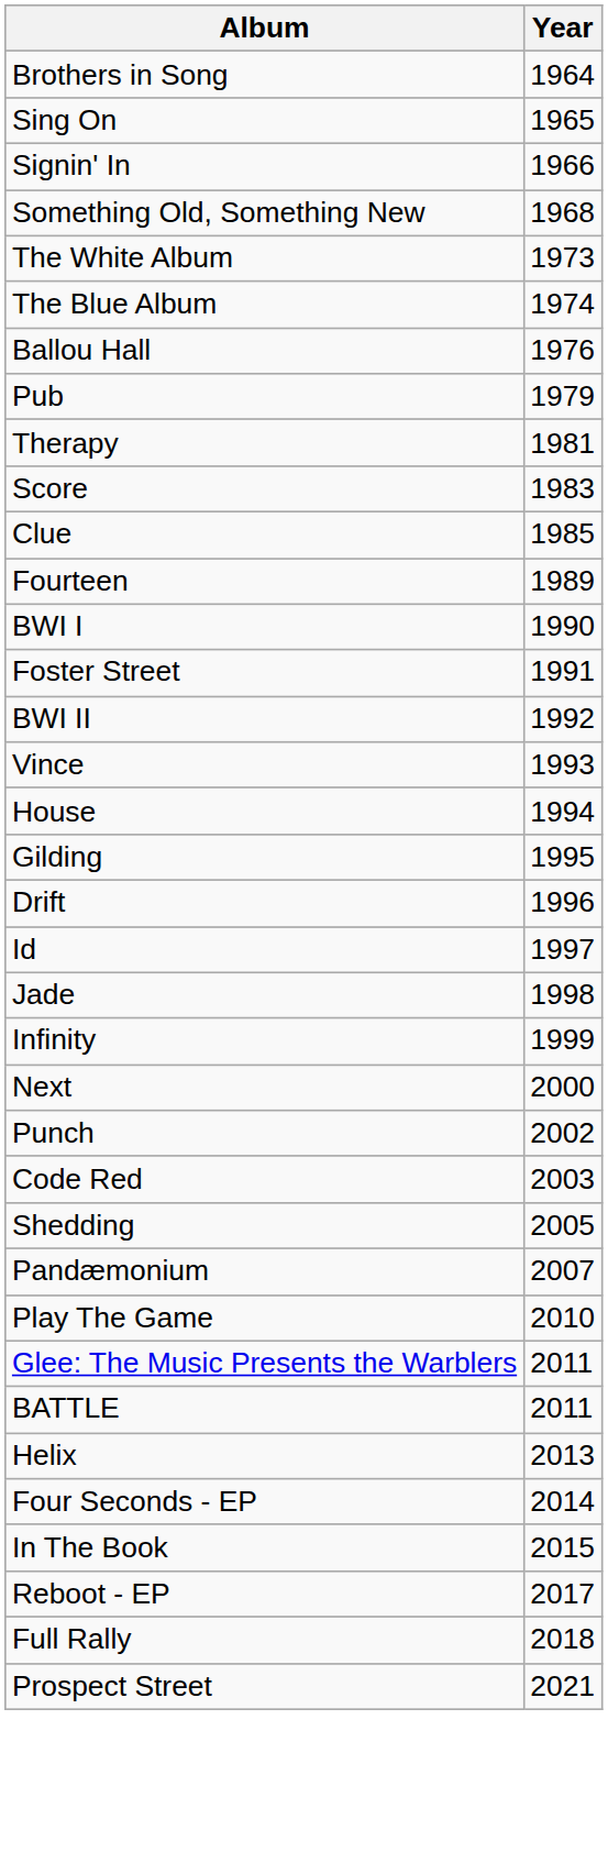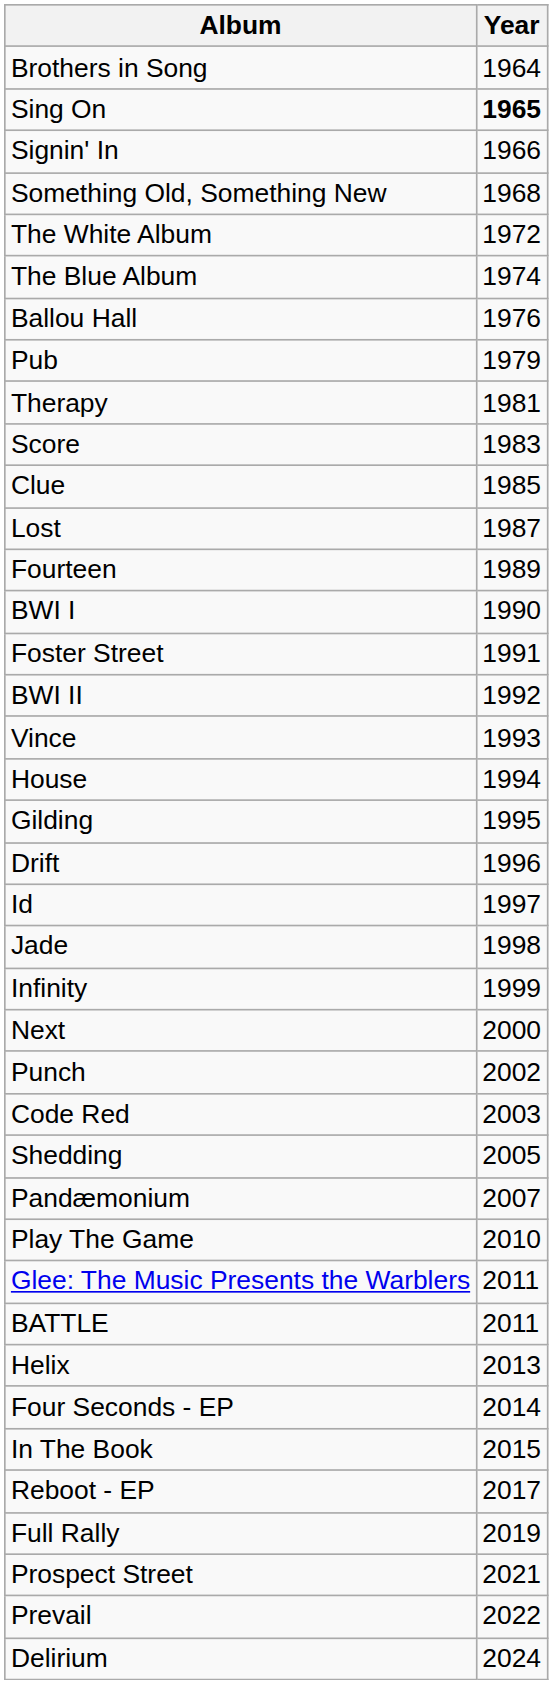Sing On | Year: normal -> bold
The White Album | Year: 1973 -> 1972
+ row: Lost | 1987
Full Rally | Year: 2018 -> 2019
+ row: Prevail | 2022
+ row: Delirium | 2024
